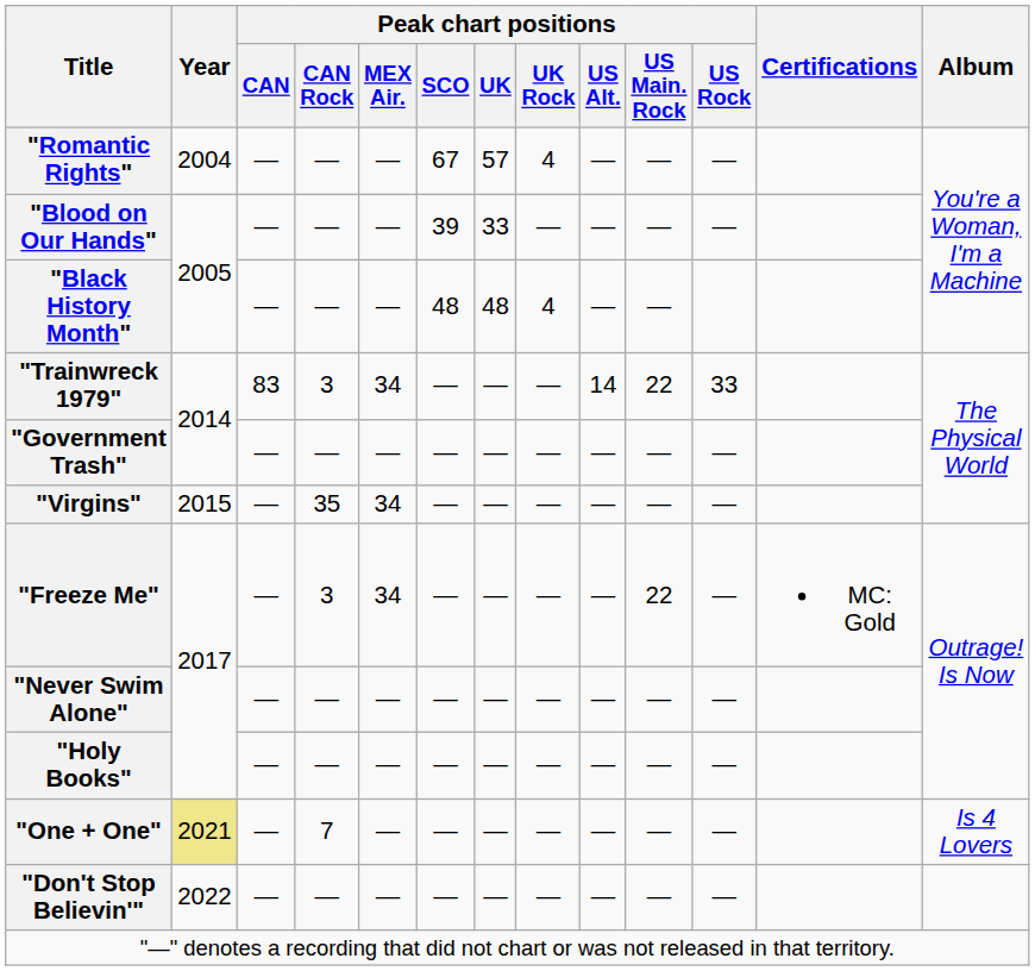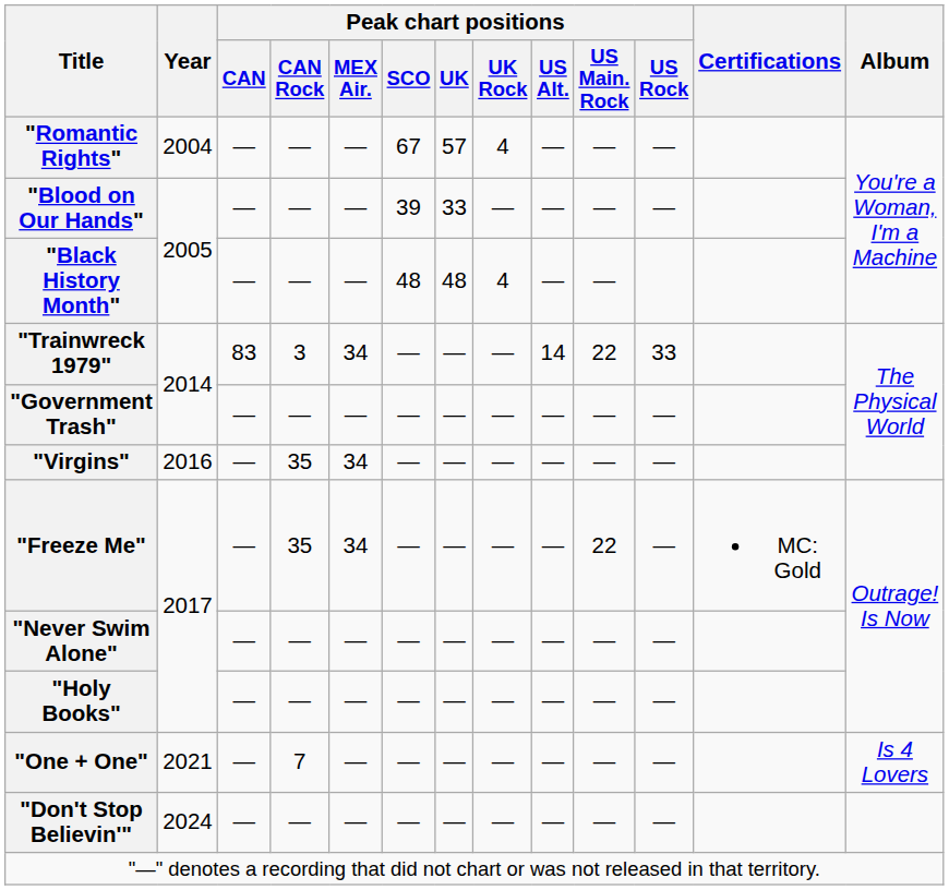"Virgins" | Year: 2015 -> 2016
"Freeze Me" | Peak chart positions / CAN Rock: 3 -> 35
"One + One" | Year: khaki background -> no background
"Don't Stop Believin'" | Year: 2022 -> 2024
